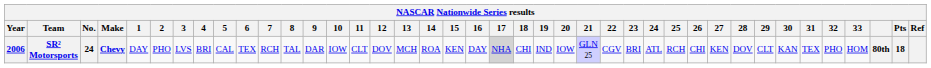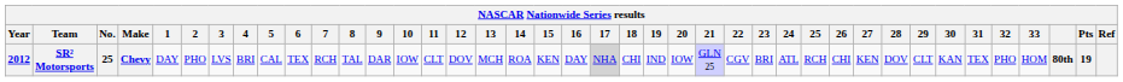SR² Motorsports | Year: 2006 -> 2012
SR² Motorsports | No.: 24 -> 25
SR² Motorsports | Pts: 18 -> 19
